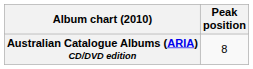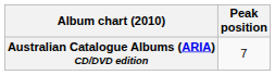Australian Catalogue Albums (ARIA) CD/DVD edition | Peak position: 8 -> 7
